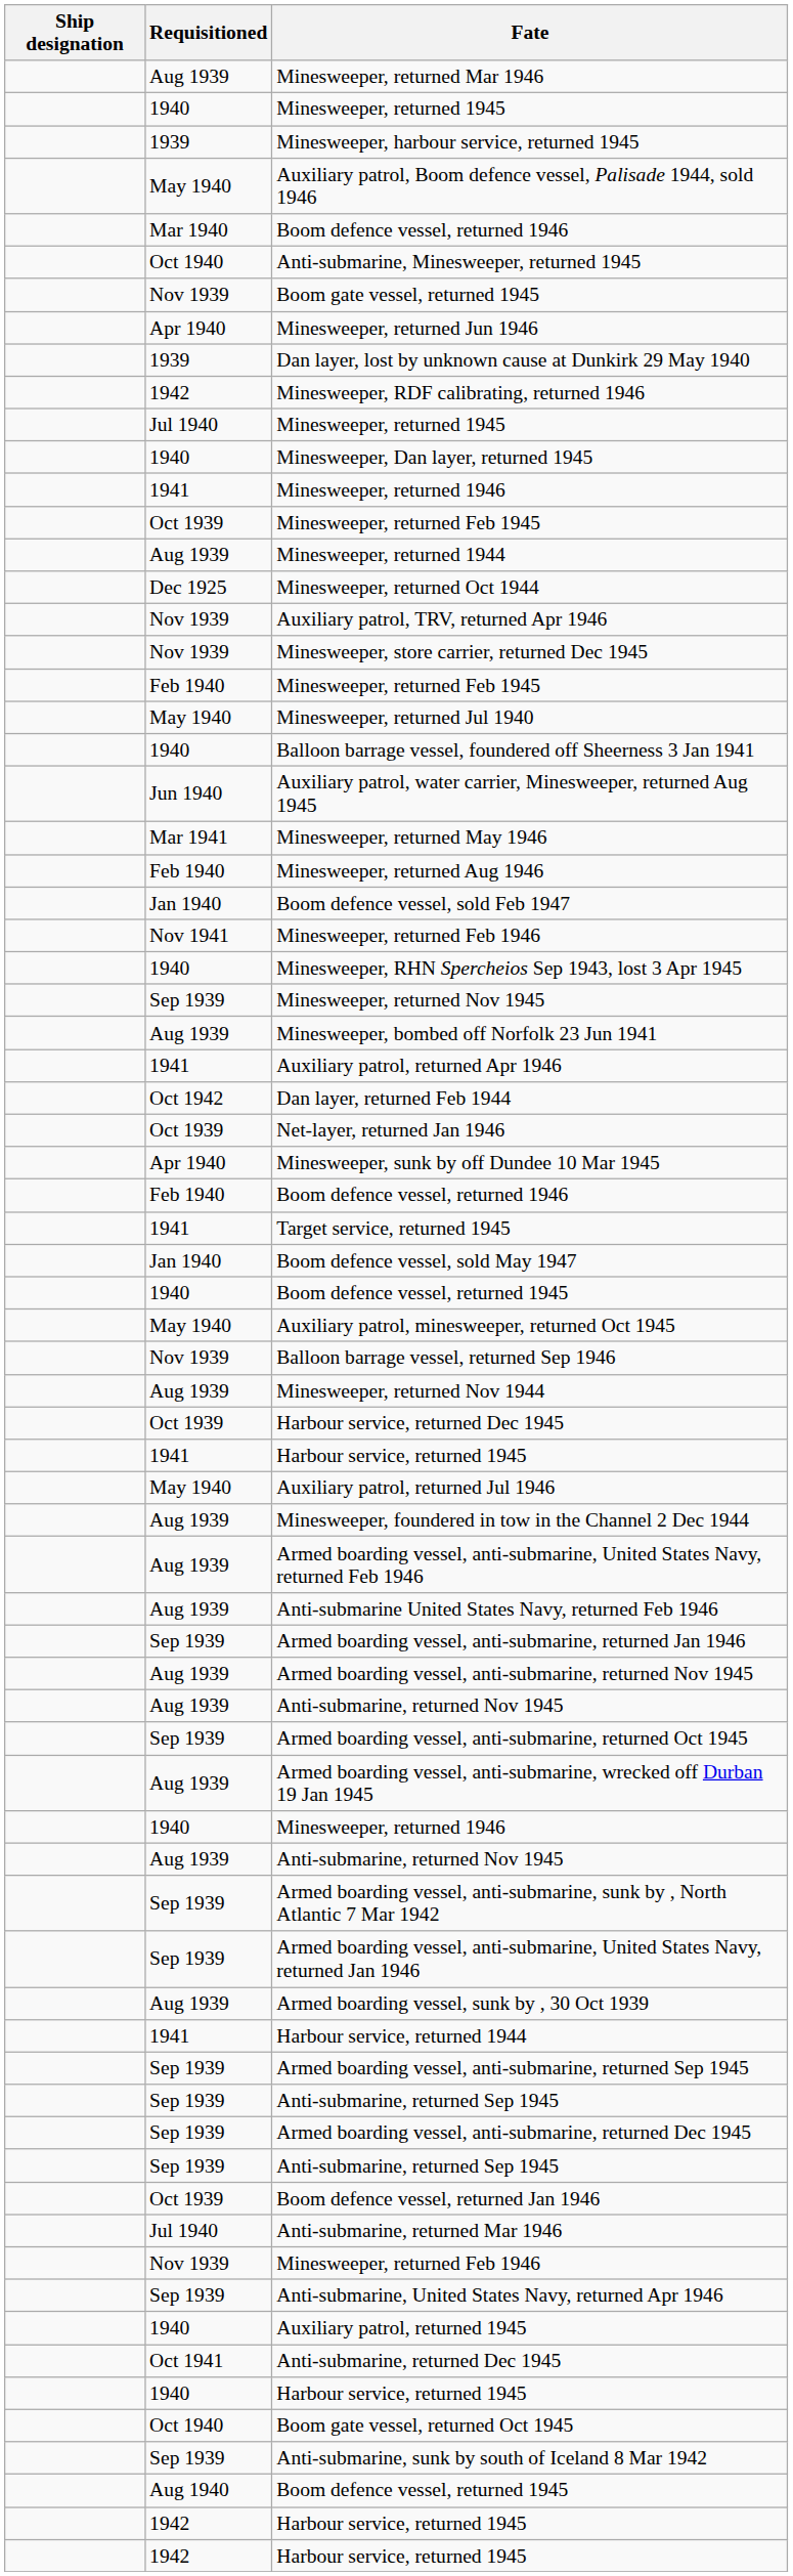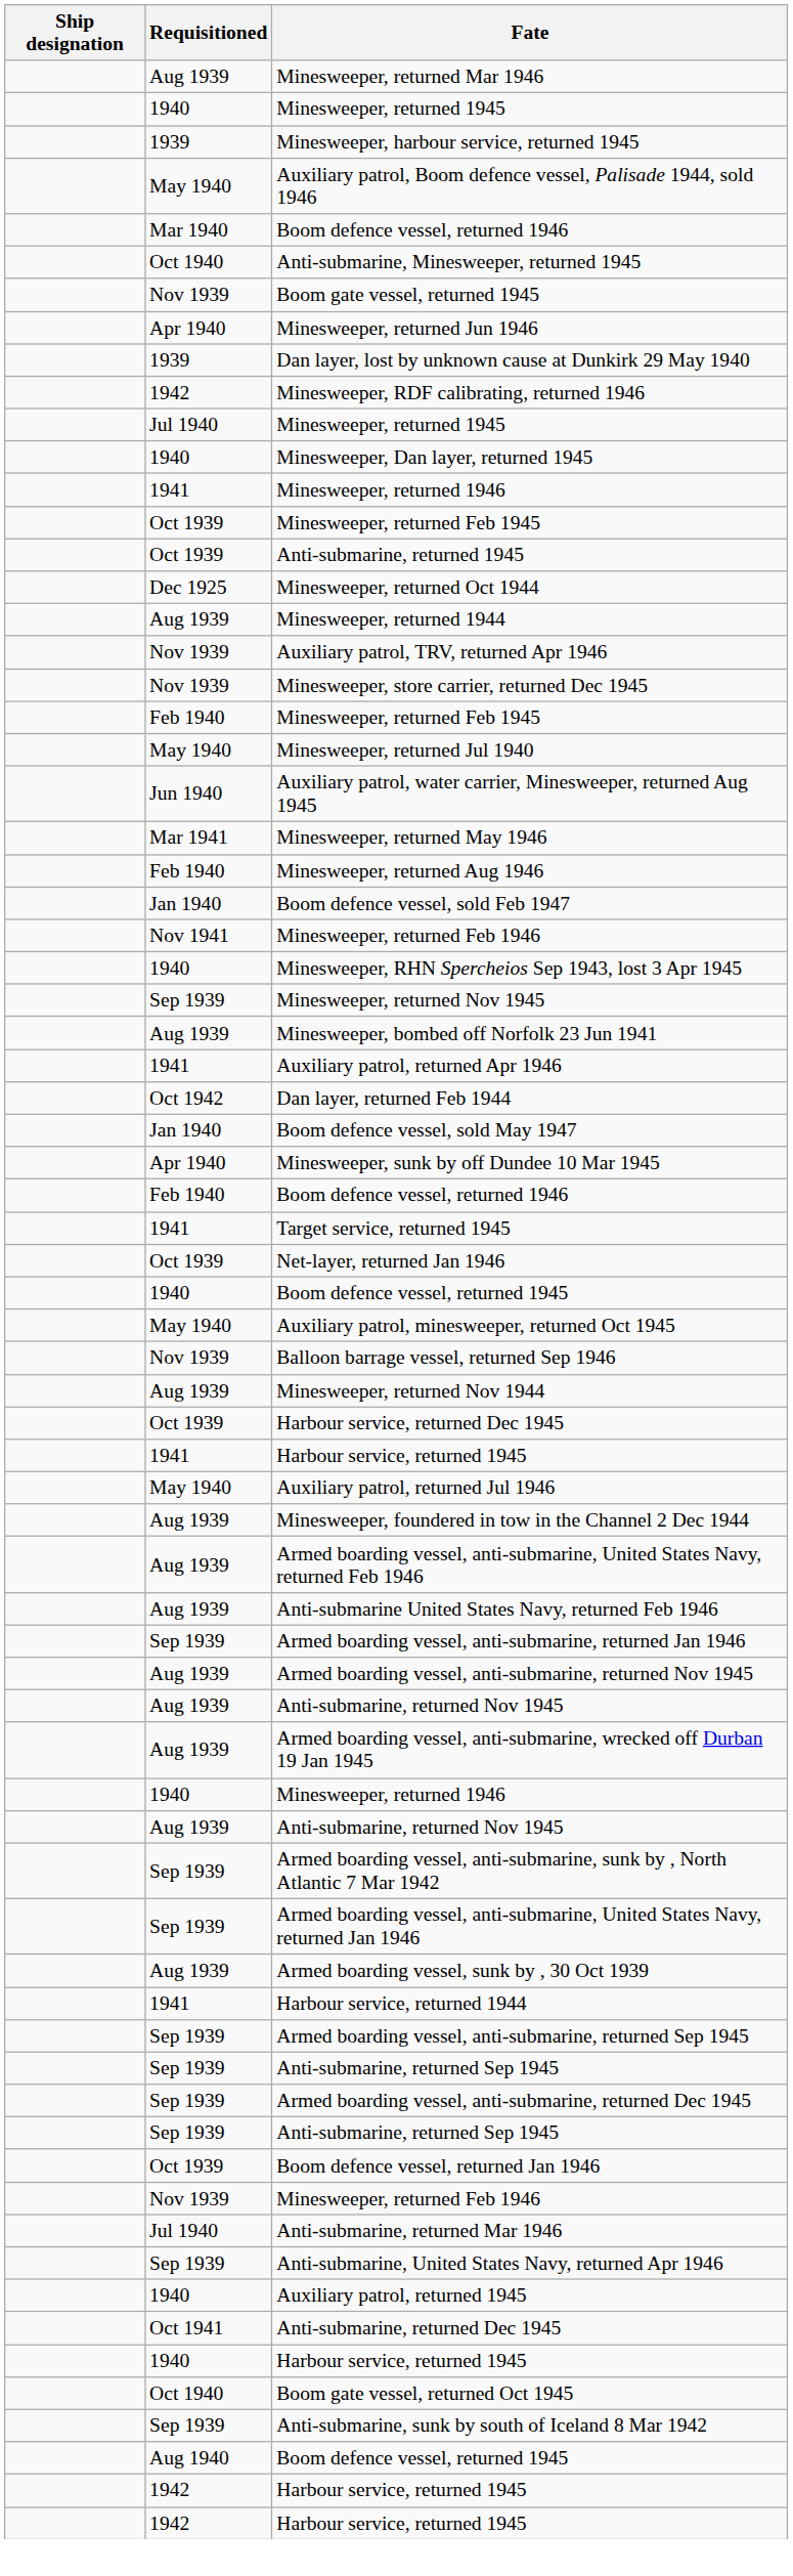+ row: Oct 1939 | Anti-submarine, returned 1945
rows swapped: Minesweeper, returned 1944 <-> Minesweeper, returned Oct 1944
- row: 1940 | Balloon barrage vessel, foundered off Sheerness 3 Jan 1941
rows swapped: Net-layer, returned Jan 1946 <-> Boom defence vessel, sold May 1947
- row: Sep 1939 | Armed boarding vessel, anti-submarine, returned Oct 1945
rows swapped: Anti-submarine, returned Mar 1946 <-> Nov 1939 / Minesweeper, returned Feb 1946
